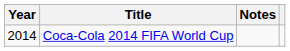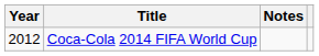Coca-Cola 2014 FIFA World Cup | Year: 2014 -> 2012
